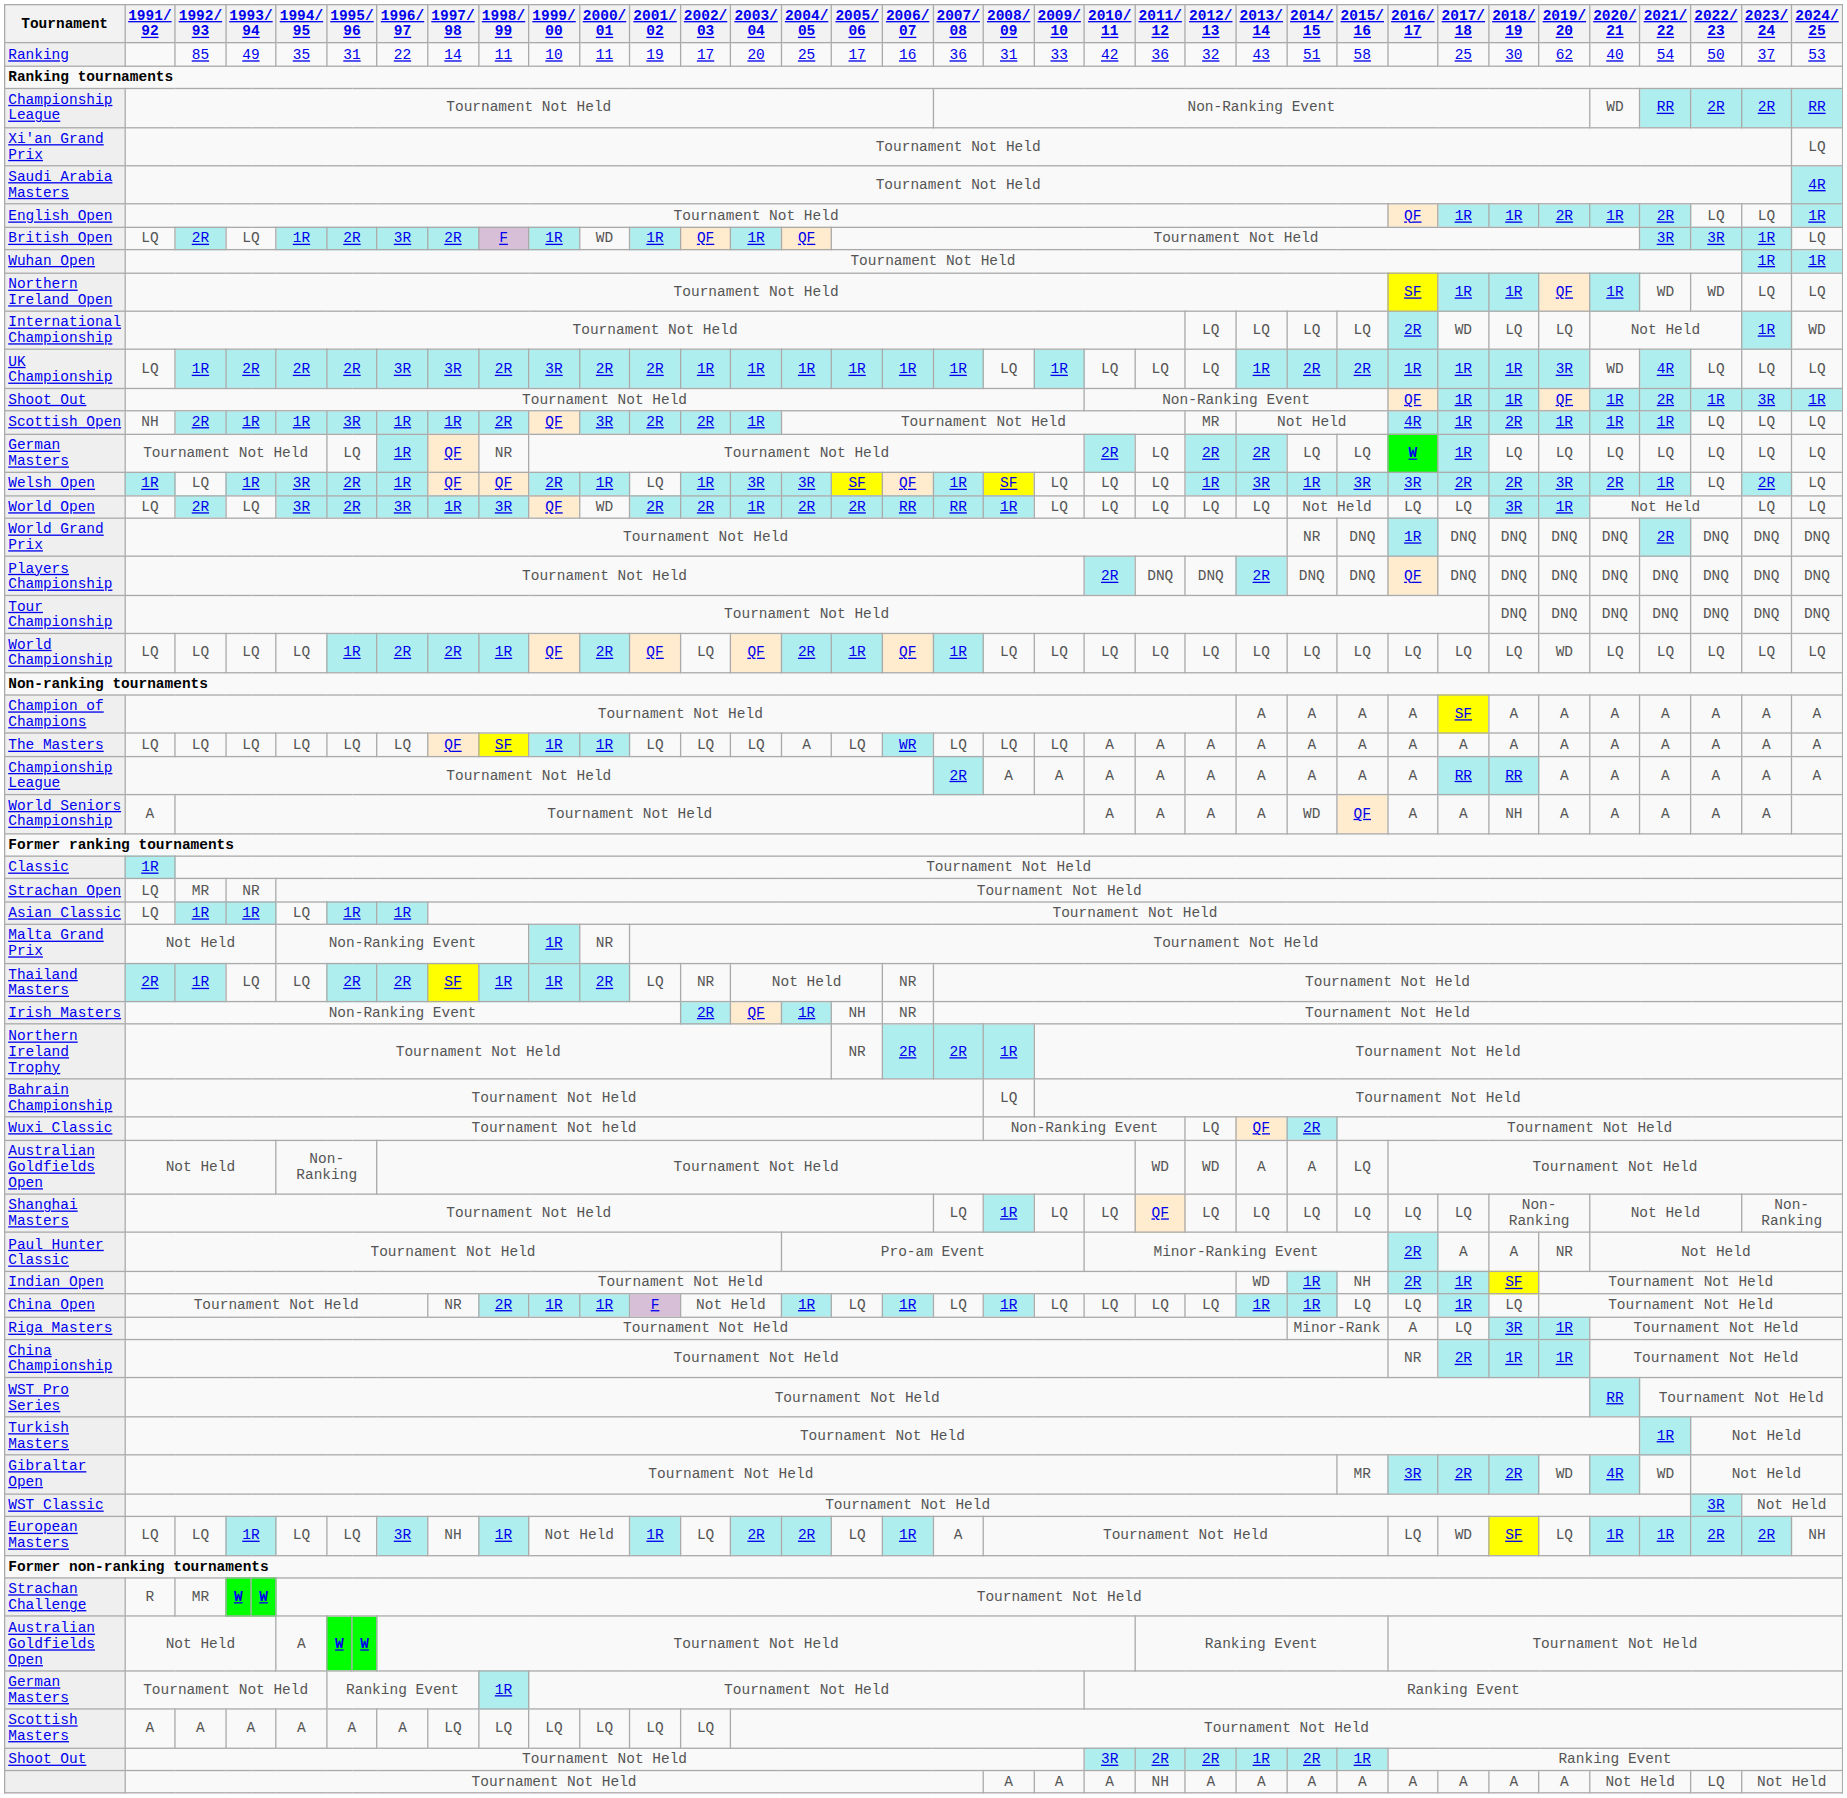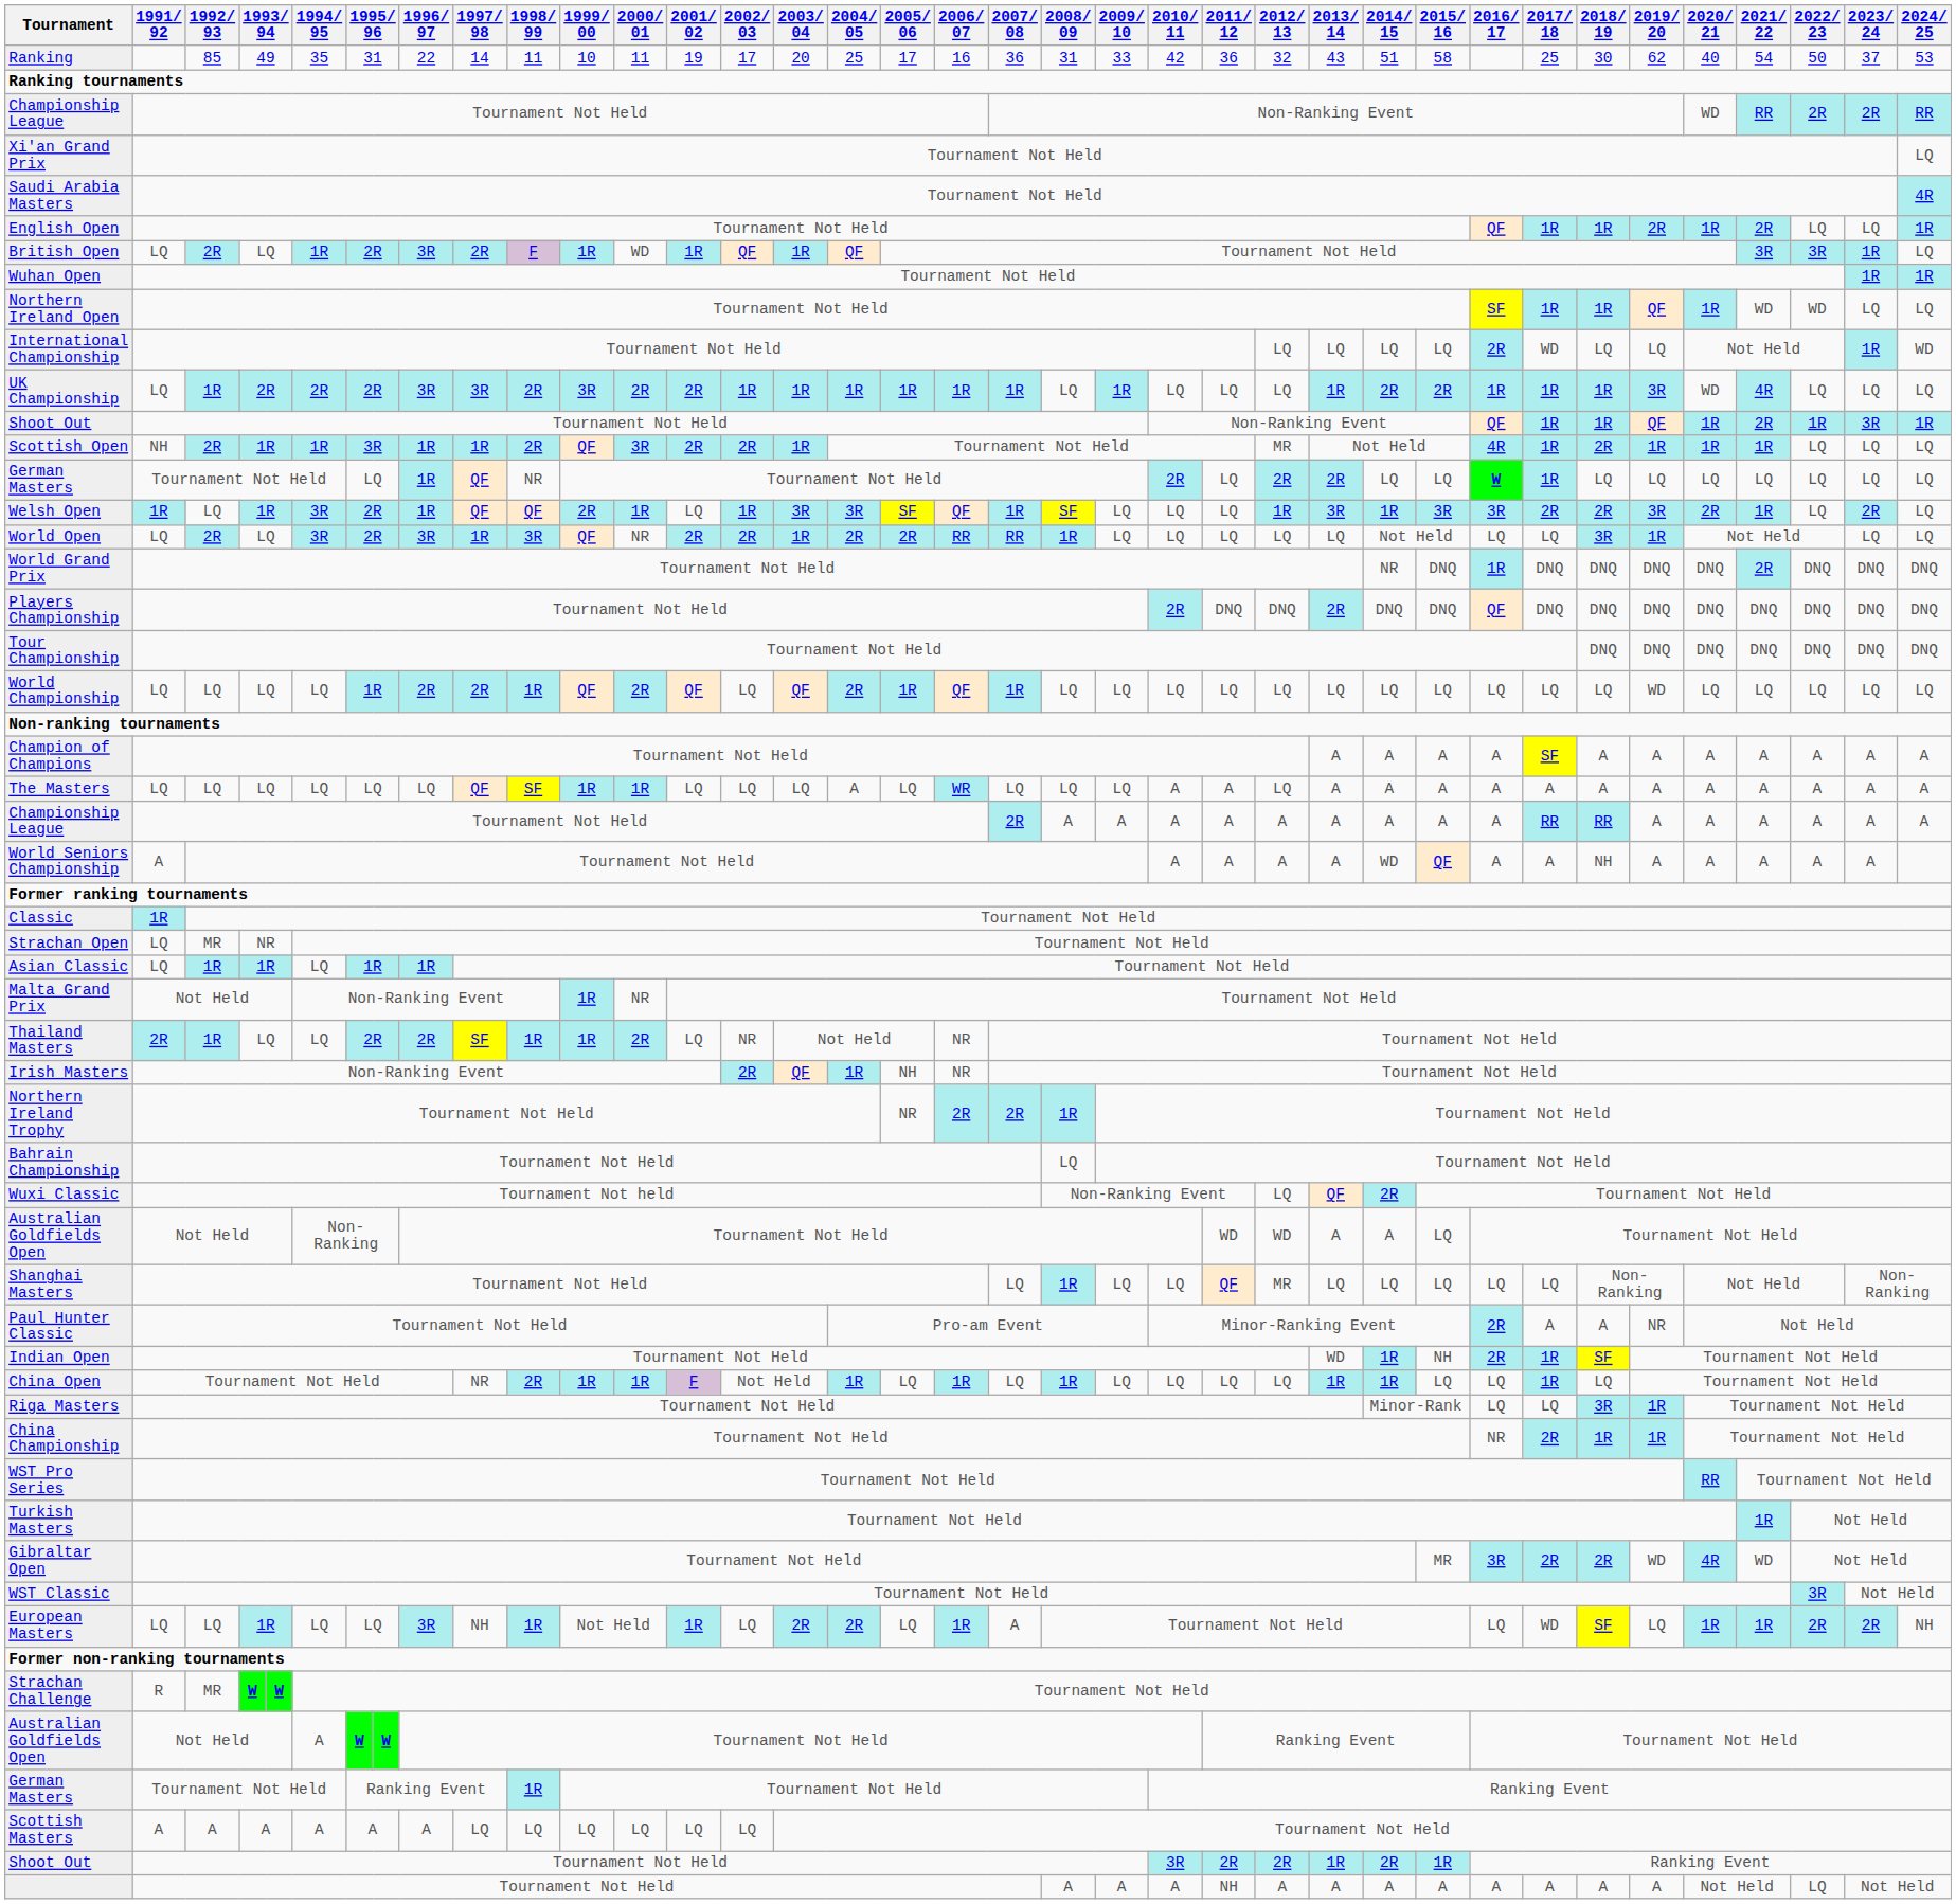World Open | 2000/ 01: WD -> NR
The Masters | 2012/ 13: A -> LQ
Shanghai Masters | 2012/ 13: LQ -> MR
Riga Masters | 2016/ 17: A -> LQ
